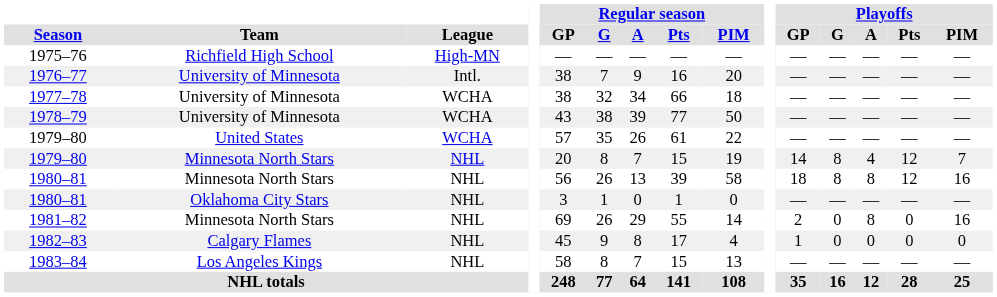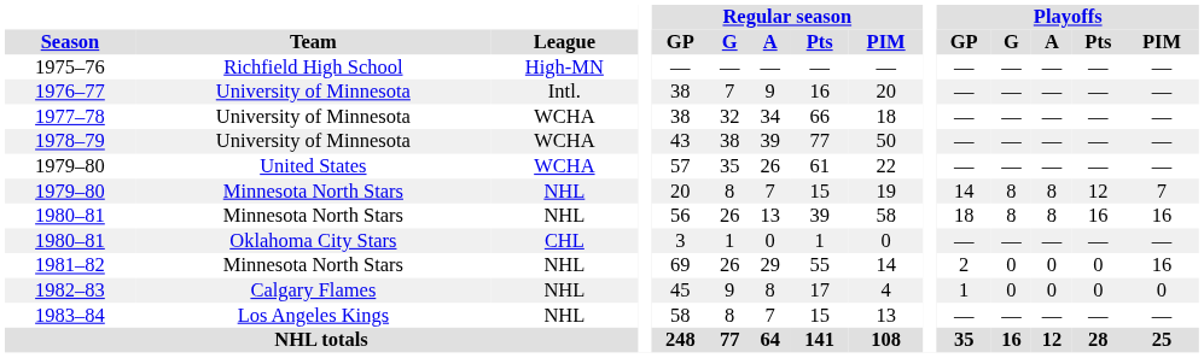1979–80 / Minnesota North Stars | Playoffs / A: 4 -> 8
1980–81 / Minnesota North Stars | Playoffs / Pts: 12 -> 16
1980–81 / Oklahoma City Stars | League: NHL -> CHL
1981–82 | Playoffs / A: 8 -> 0
